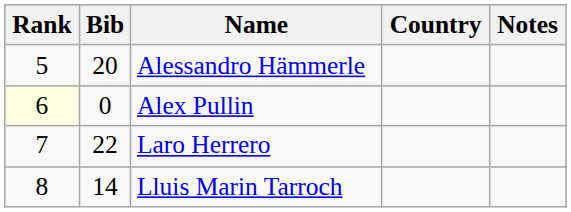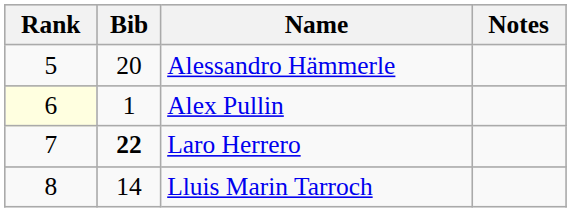- column: Country
Alex Pullin | Bib: 0 -> 1
Laro Herrero | Bib: normal -> bold
